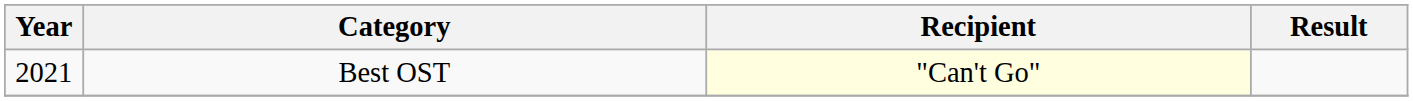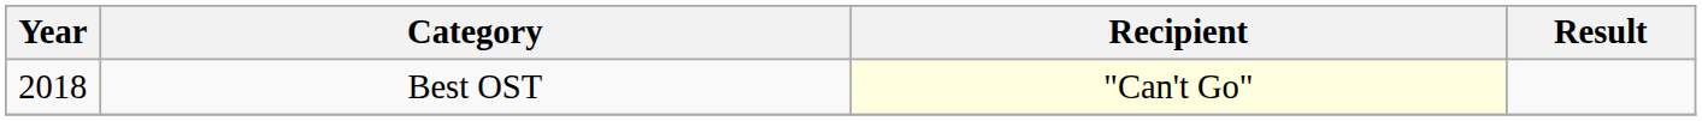Best OST | Year: 2021 -> 2018
